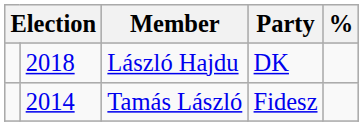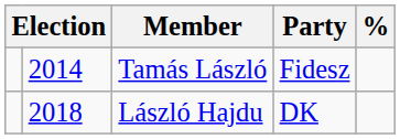rows swapped: Tamás László <-> László Hajdu
